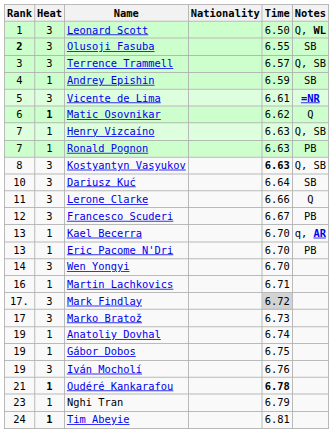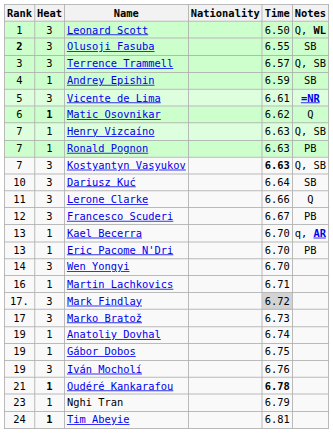Kostyantyn Vasyukov | Rank: 8 -> 7
